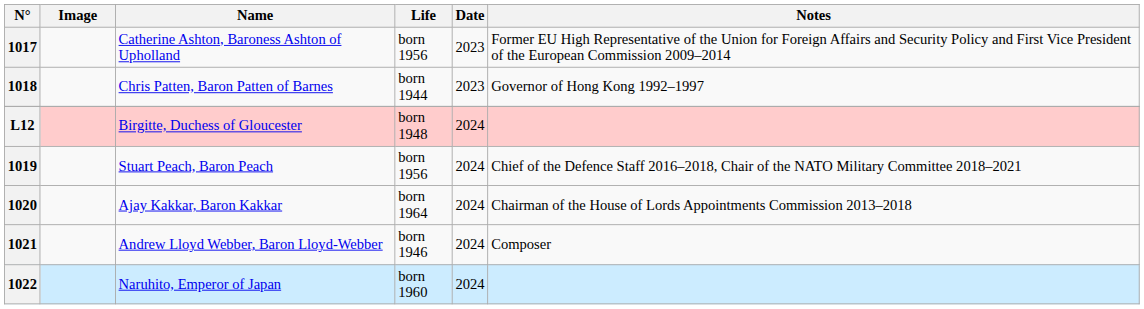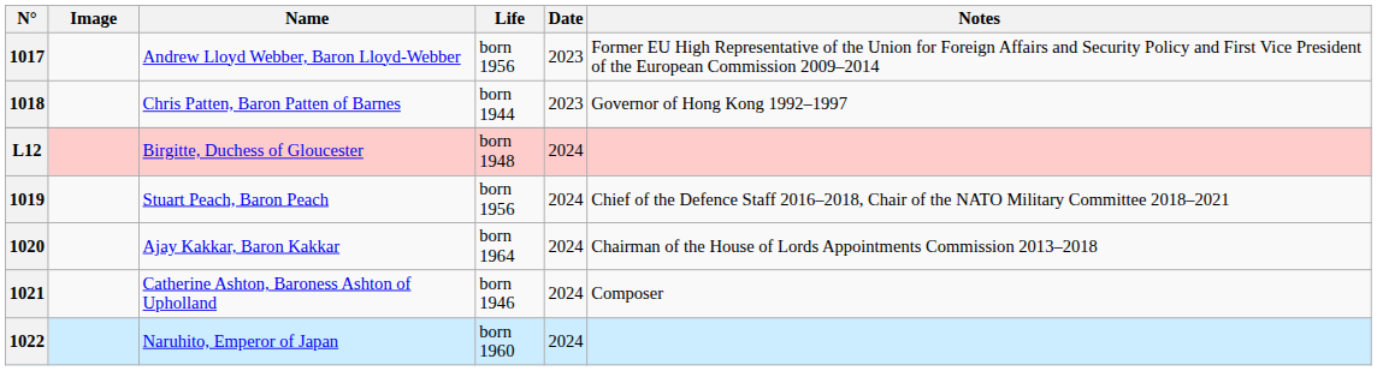1017 | Name: Catherine Ashton, Baroness Ashton of Upholland -> Andrew Lloyd Webber, Baron Lloyd-Webber
1021 | Name: Andrew Lloyd Webber, Baron Lloyd-Webber -> Catherine Ashton, Baroness Ashton of Upholland
